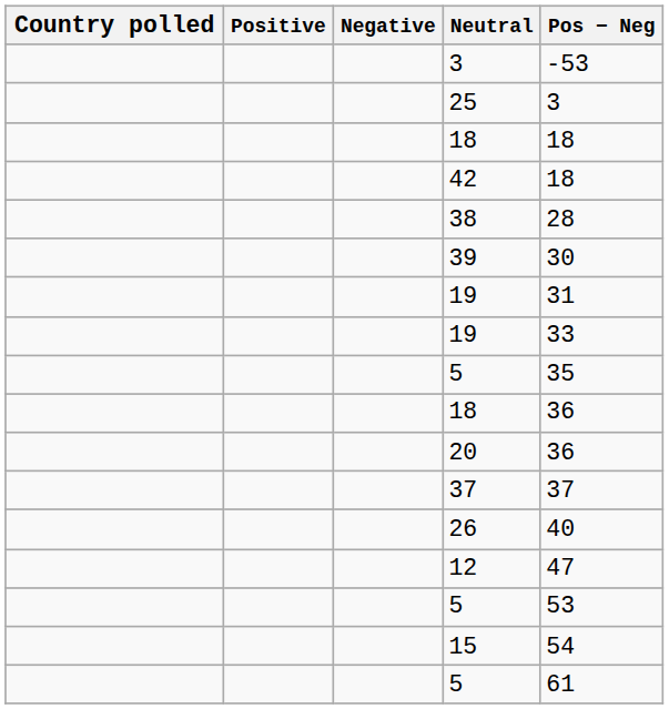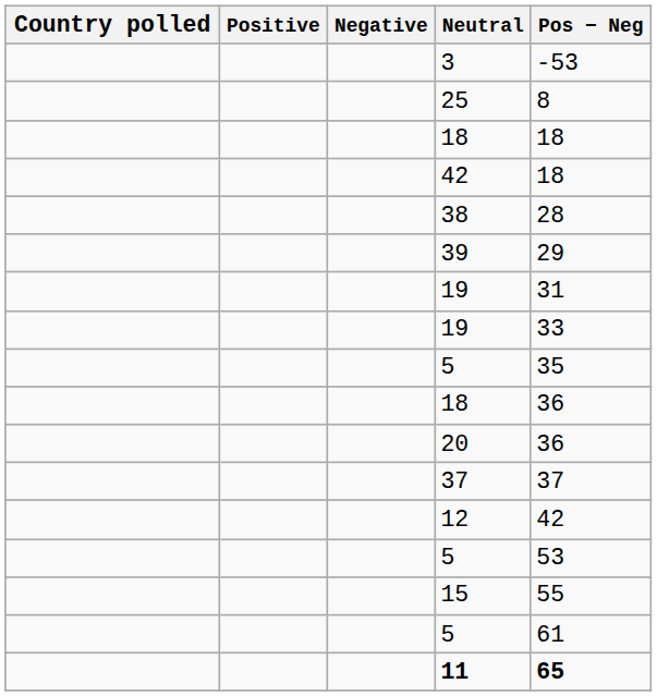25 | Pos − Neg: 3 -> 8
39 | Pos − Neg: 30 -> 29
- row: 26 | 40
12 | Pos − Neg: 47 -> 42
15 | Pos − Neg: 54 -> 55
+ row: 11 | 65
